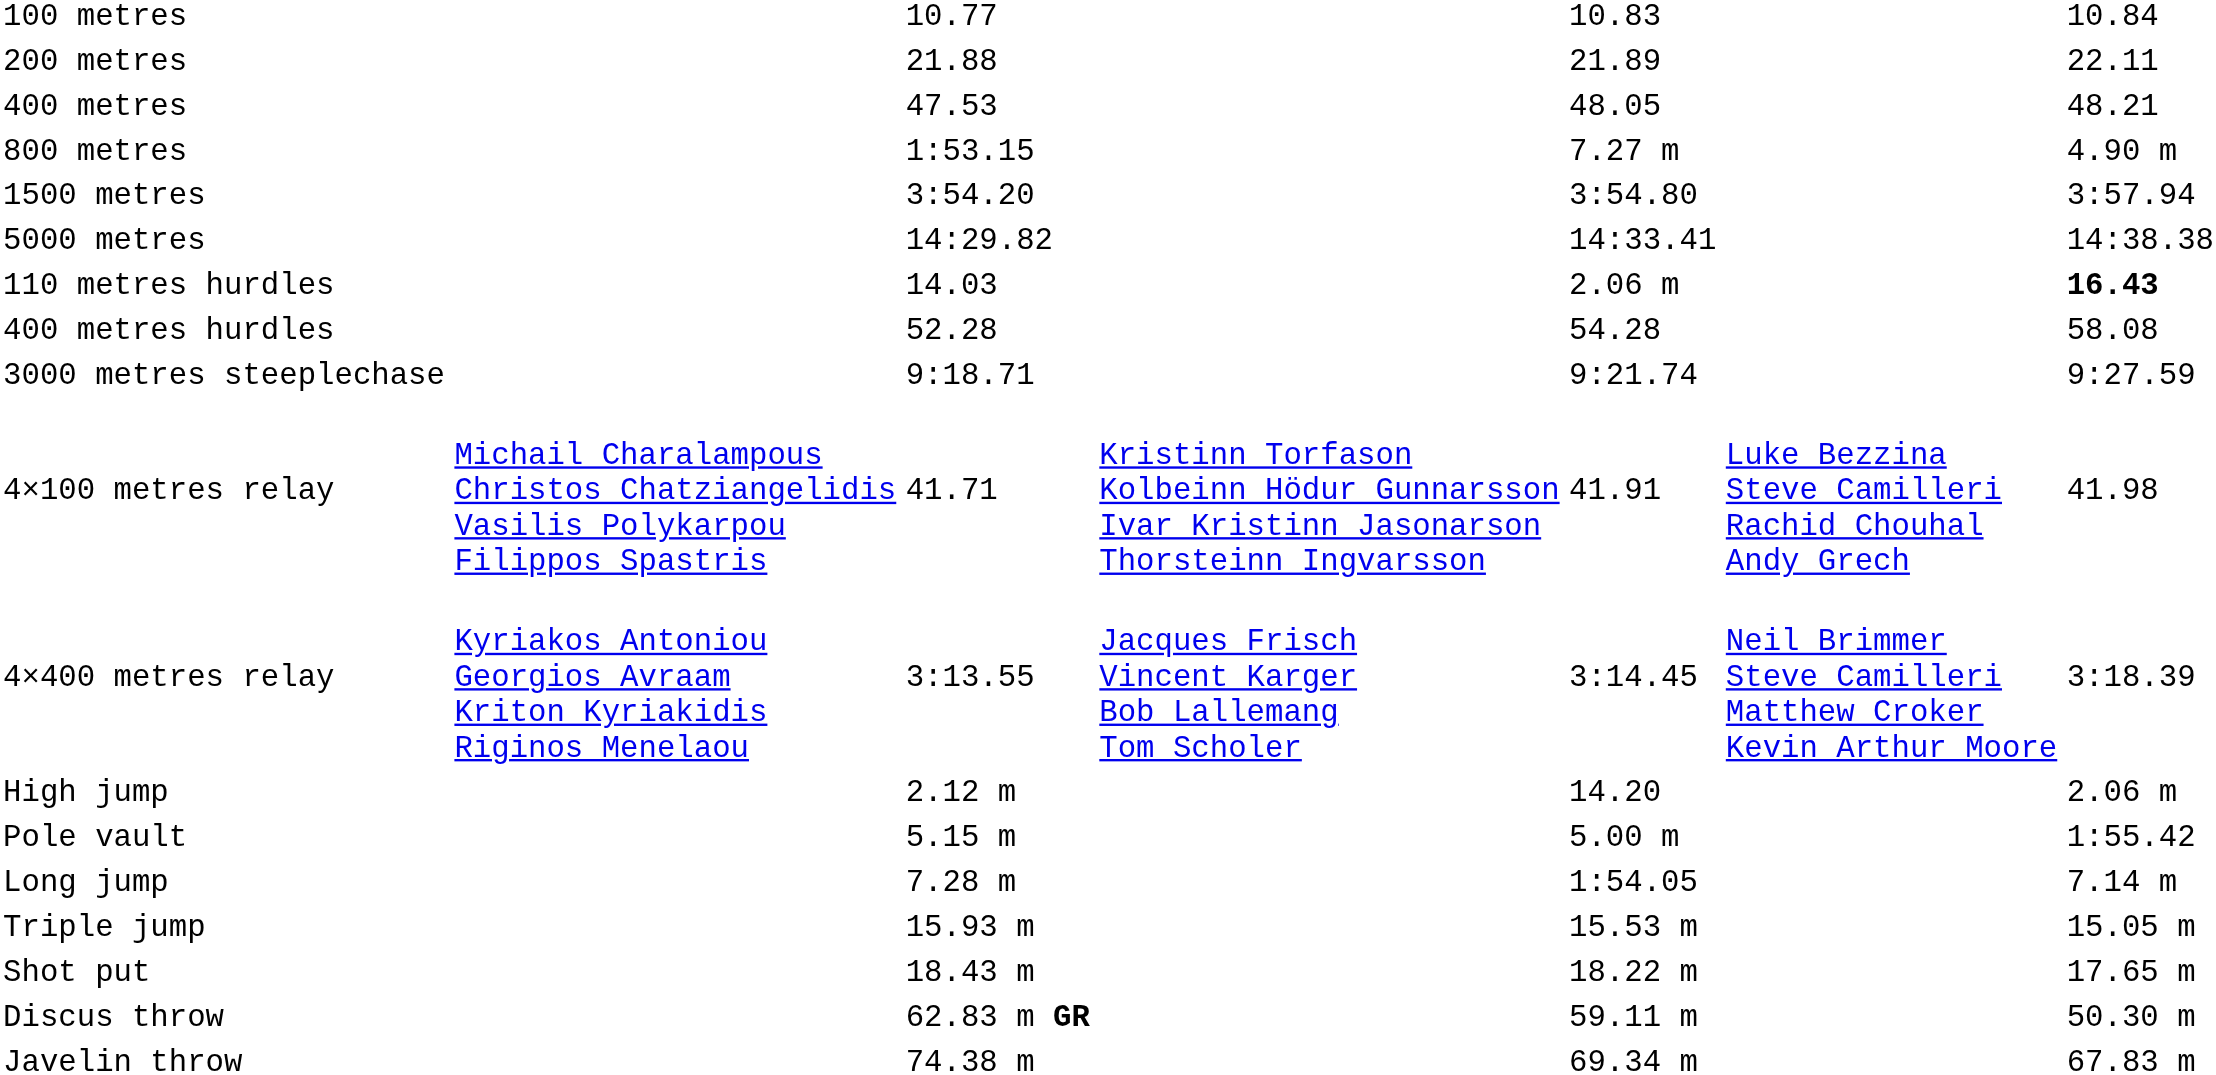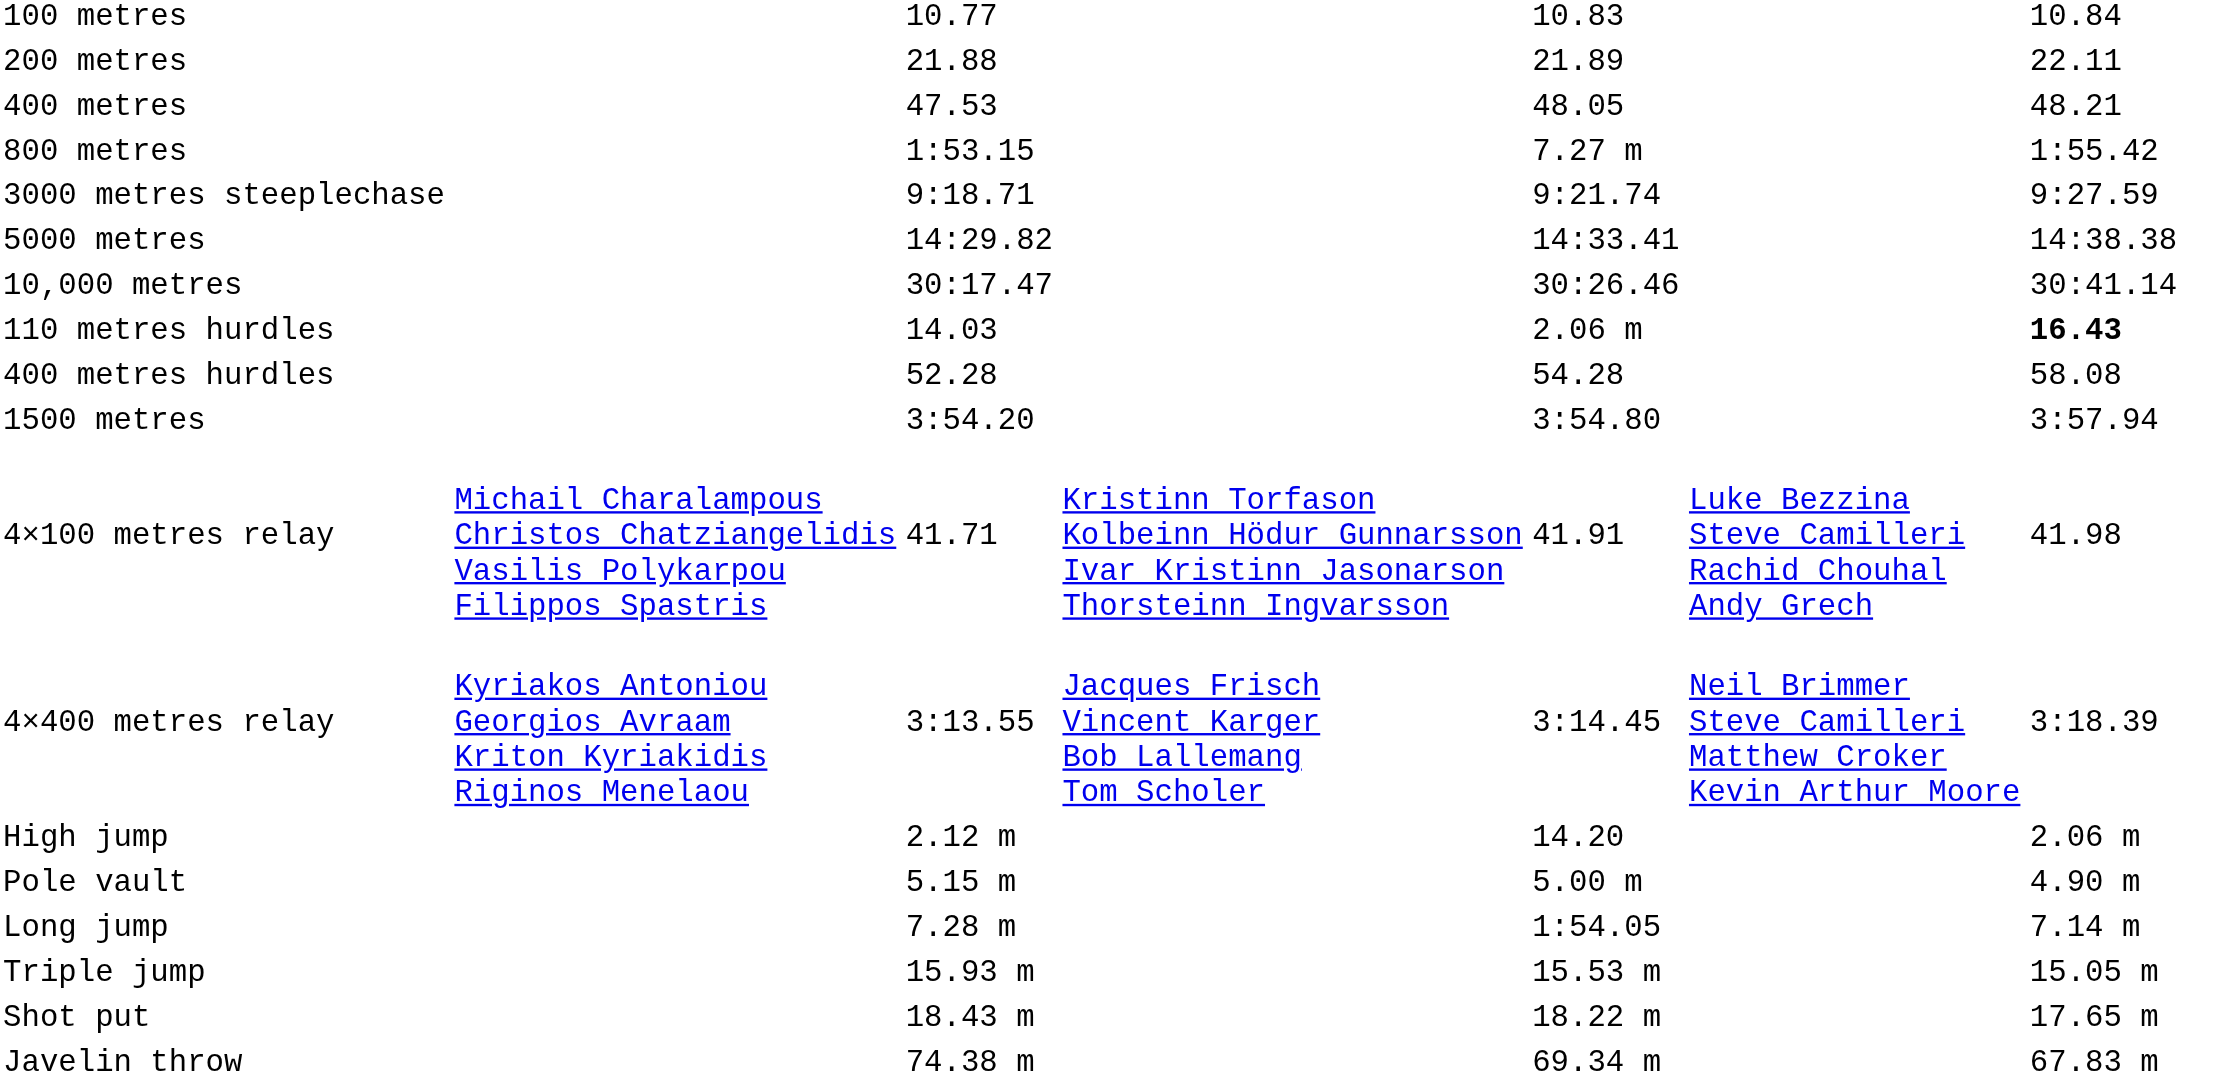800 metres | column 7: 4.90 m -> 1:55.42
rows swapped: 1500 metres <-> 3000 metres steeplechase
+ row: 10,000 metres | 30:17.47 | 30:26.46 | 30:41.14
Pole vault | column 7: 1:55.42 -> 4.90 m
- row: Discus throw | 62.83 m GR | 59.11 m | 50.30 m
